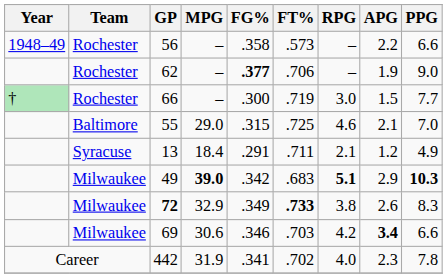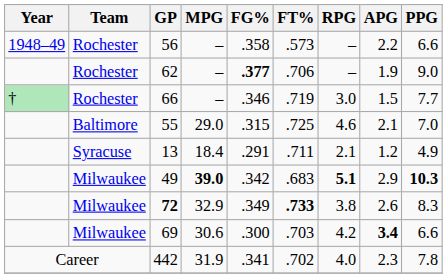66 | FG%: .300 -> .346
69 | FG%: .346 -> .300
